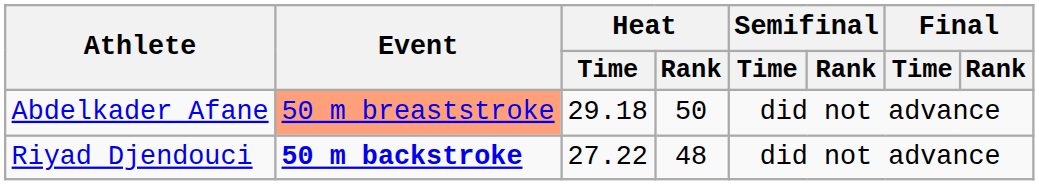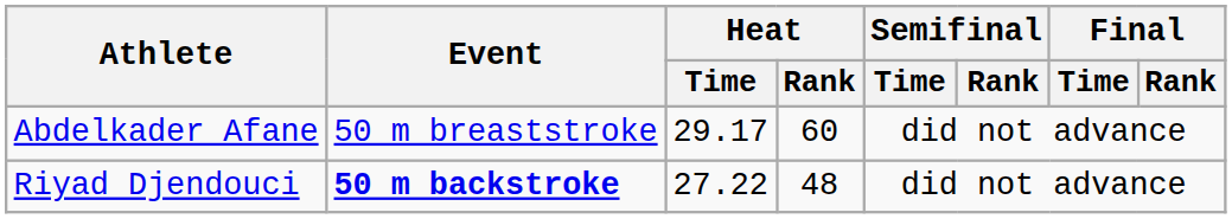Abdelkader Afane | Event: lightsalmon background -> no background
Abdelkader Afane | Heat / Time: 29.18 -> 29.17
Abdelkader Afane | Heat / Rank: 50 -> 60
